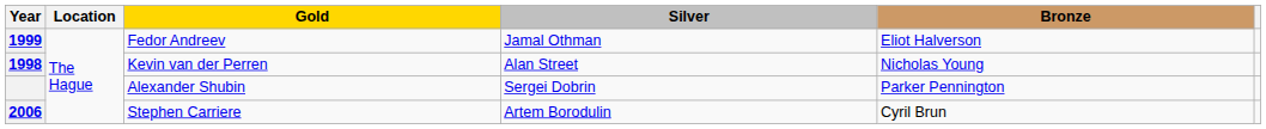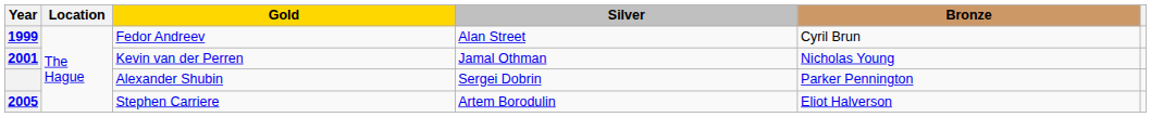Fedor Andreev | Silver: Jamal Othman -> Alan Street
Fedor Andreev | Bronze: Eliot Halverson -> Cyril Brun
Kevin van der Perren | Year: 1998 -> 2001
Kevin van der Perren | Silver: Alan Street -> Jamal Othman
Stephen Carriere | Year: 2006 -> 2005
Stephen Carriere | Bronze: Cyril Brun -> Eliot Halverson
